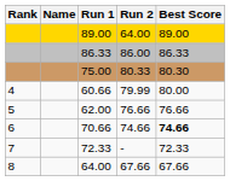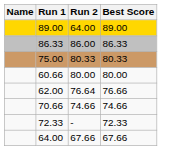- column: Rank | 4 | 5 | 6 | 7 | 8
75.00 | Best Score: 80.30 -> 80.33
60.66 | Run 2: 79.99 -> 80.00
62.00 | Run 2: 76.66 -> 76.64
70.66 | Best Score: bold -> normal
